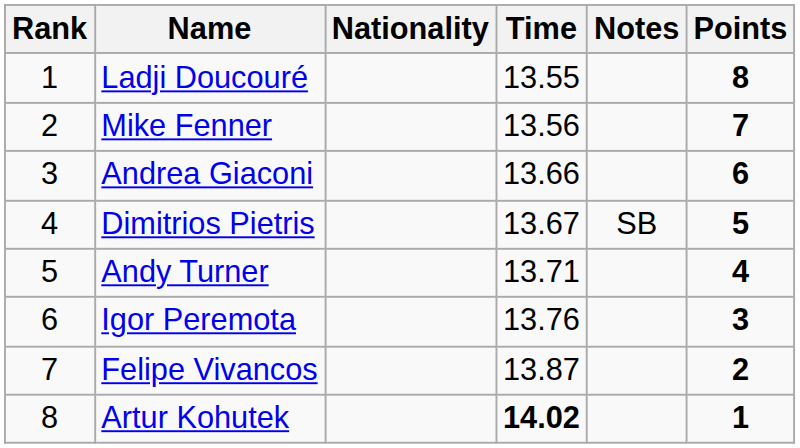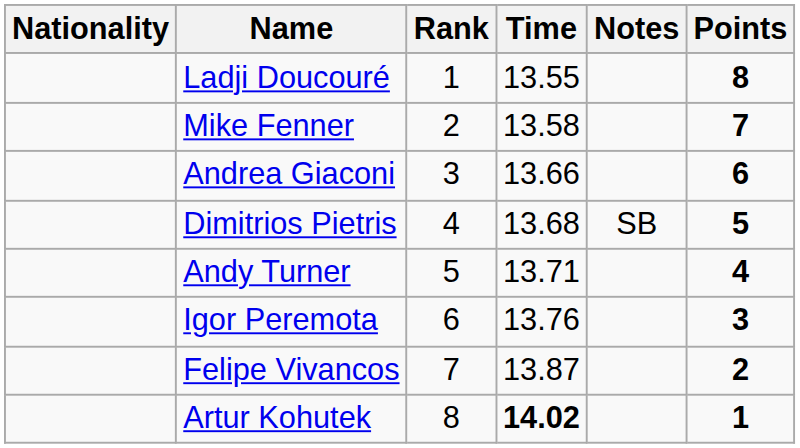columns swapped: Rank <-> Nationality
Mike Fenner | Time: 13.56 -> 13.58
Dimitrios Pietris | Time: 13.67 -> 13.68
